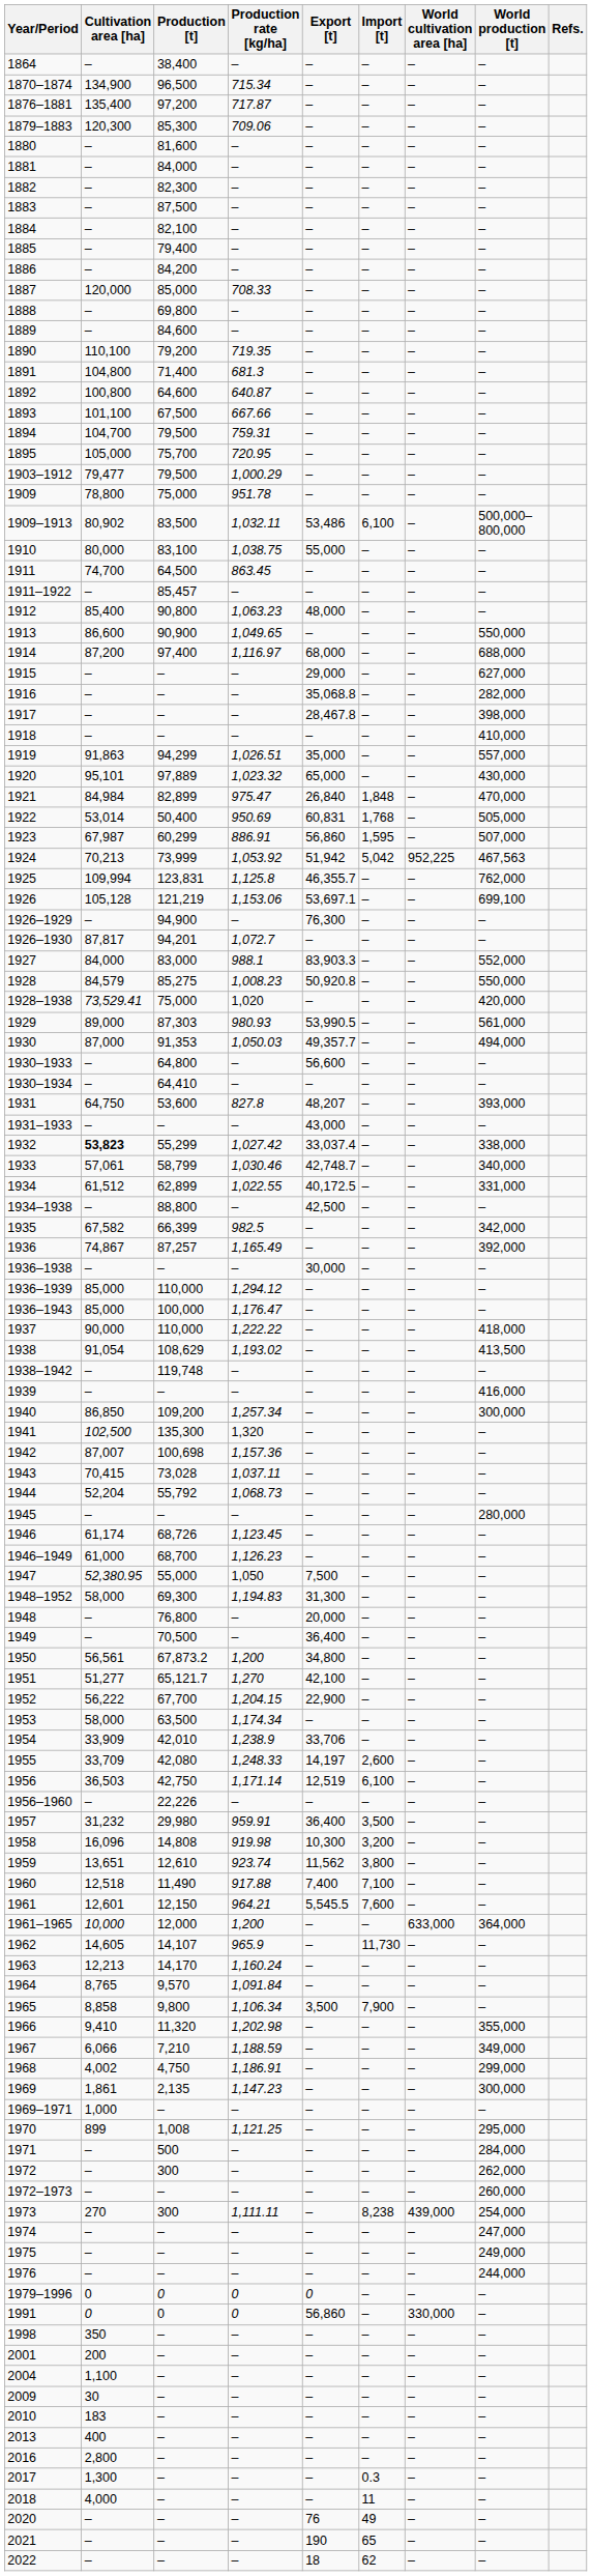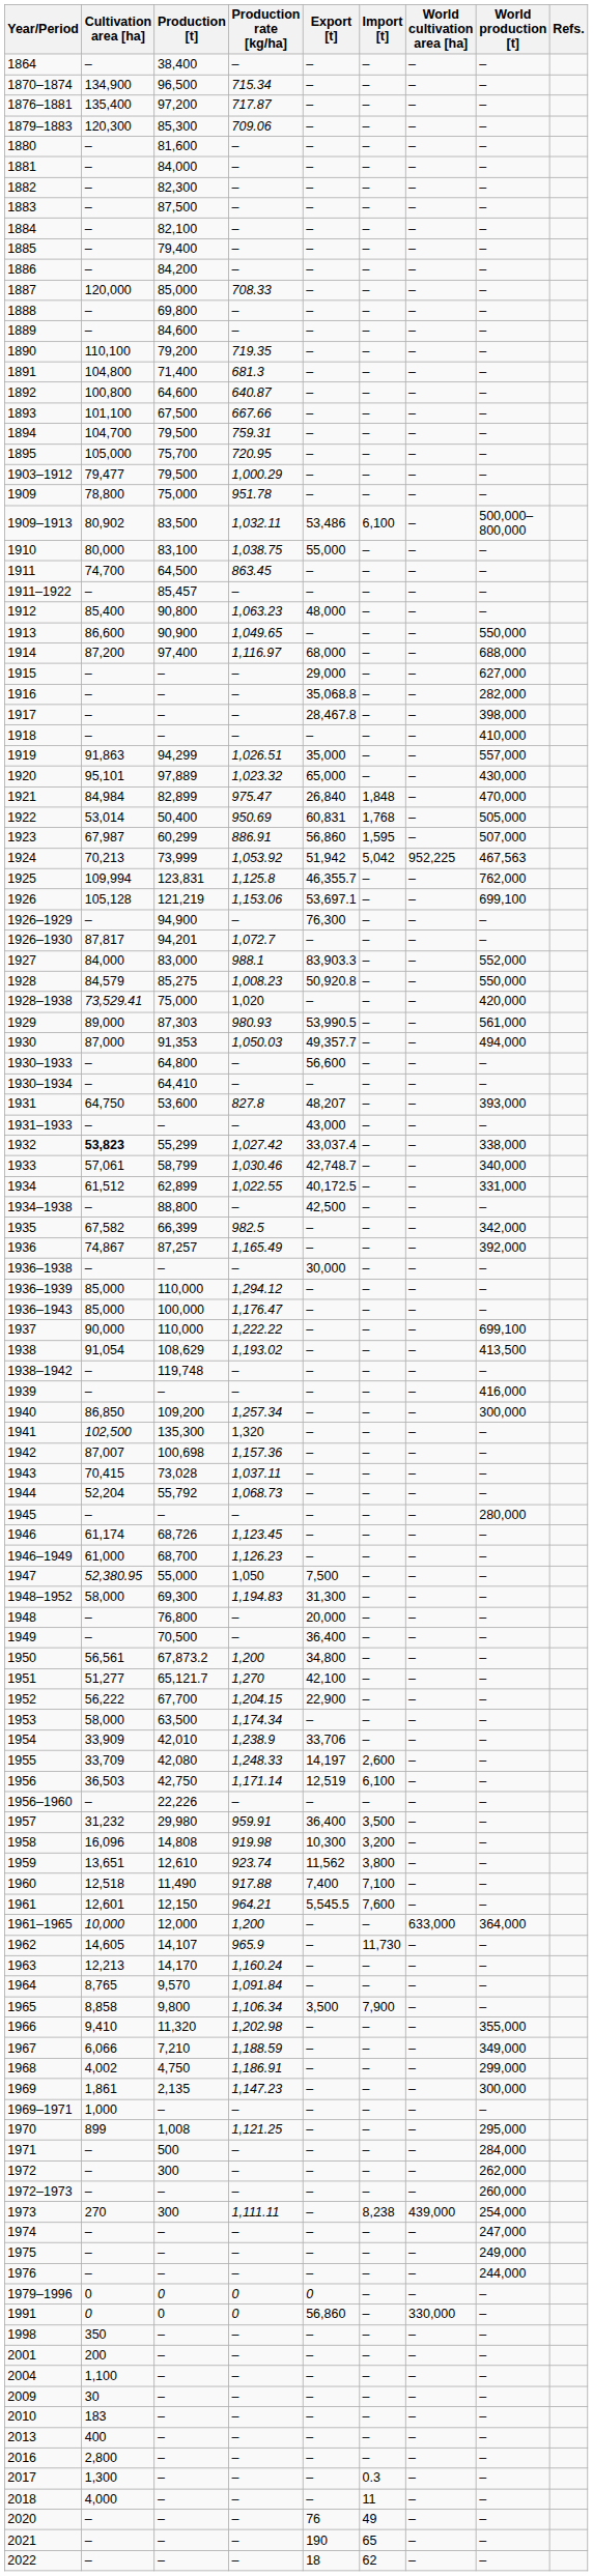1937 | World production [t]: 418,000 -> 699,100
